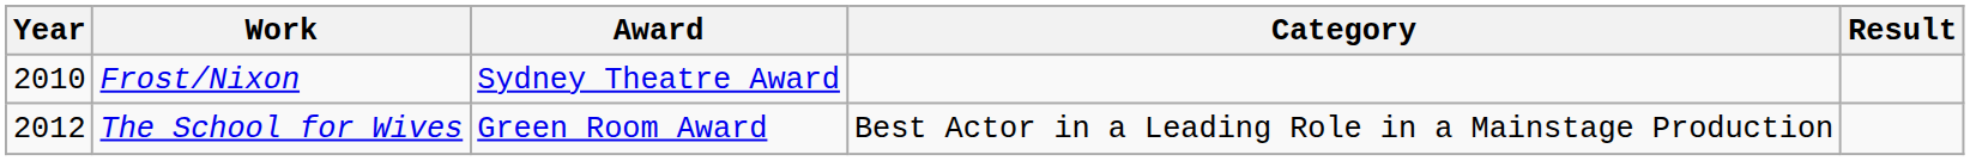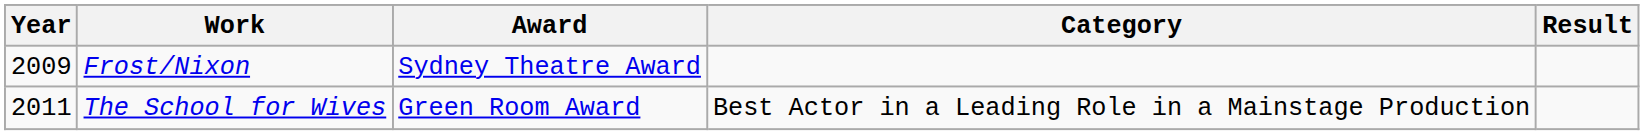Frost/Nixon | Year: 2010 -> 2009
The School for Wives | Year: 2012 -> 2011
